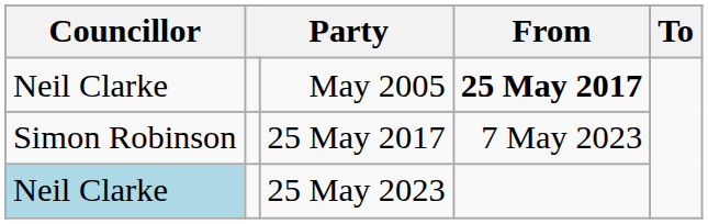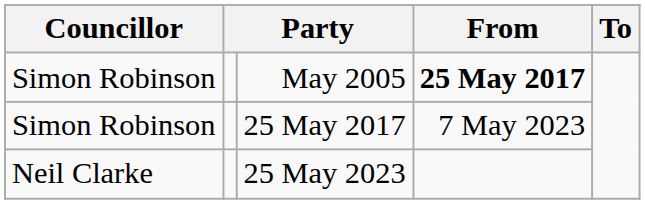May 2005 | Councillor: Neil Clarke -> Simon Robinson
25 May 2023 | Councillor: lightblue background -> no background
